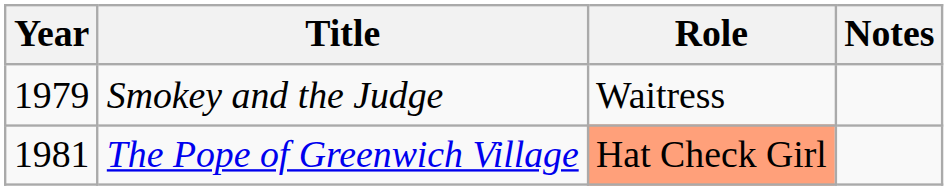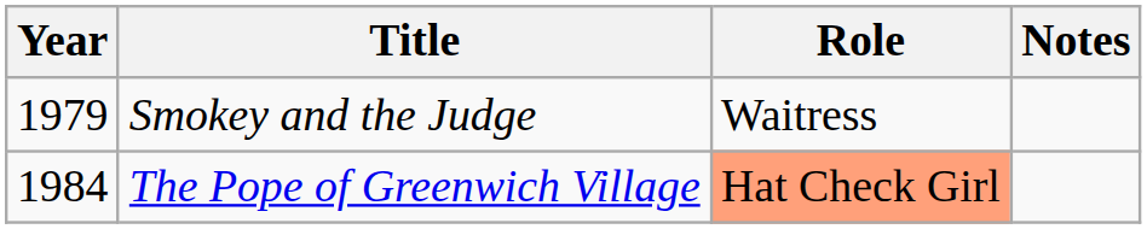The Pope of Greenwich Village | Year: 1981 -> 1984
